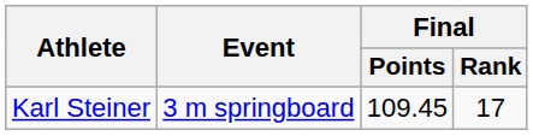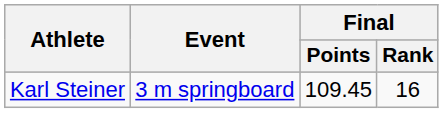Karl Steiner | Final / Rank: 17 -> 16
